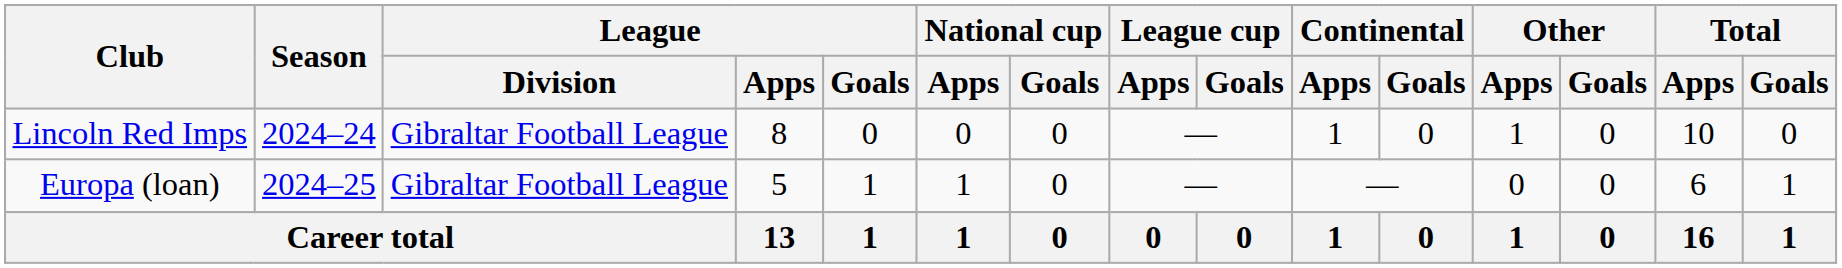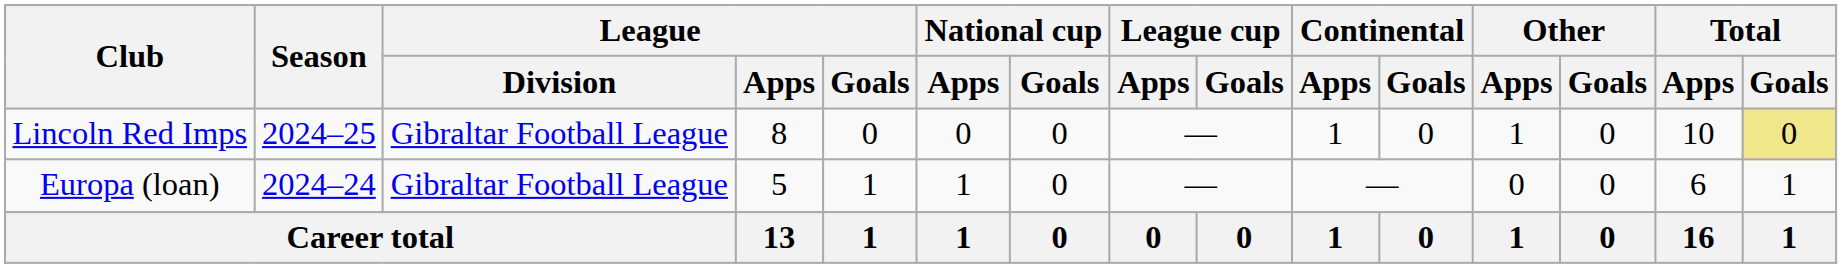Lincoln Red Imps | Season: 2024–24 -> 2024–25
Lincoln Red Imps | Total / Goals: no background -> khaki background
Europa (loan) | Season: 2024–25 -> 2024–24
